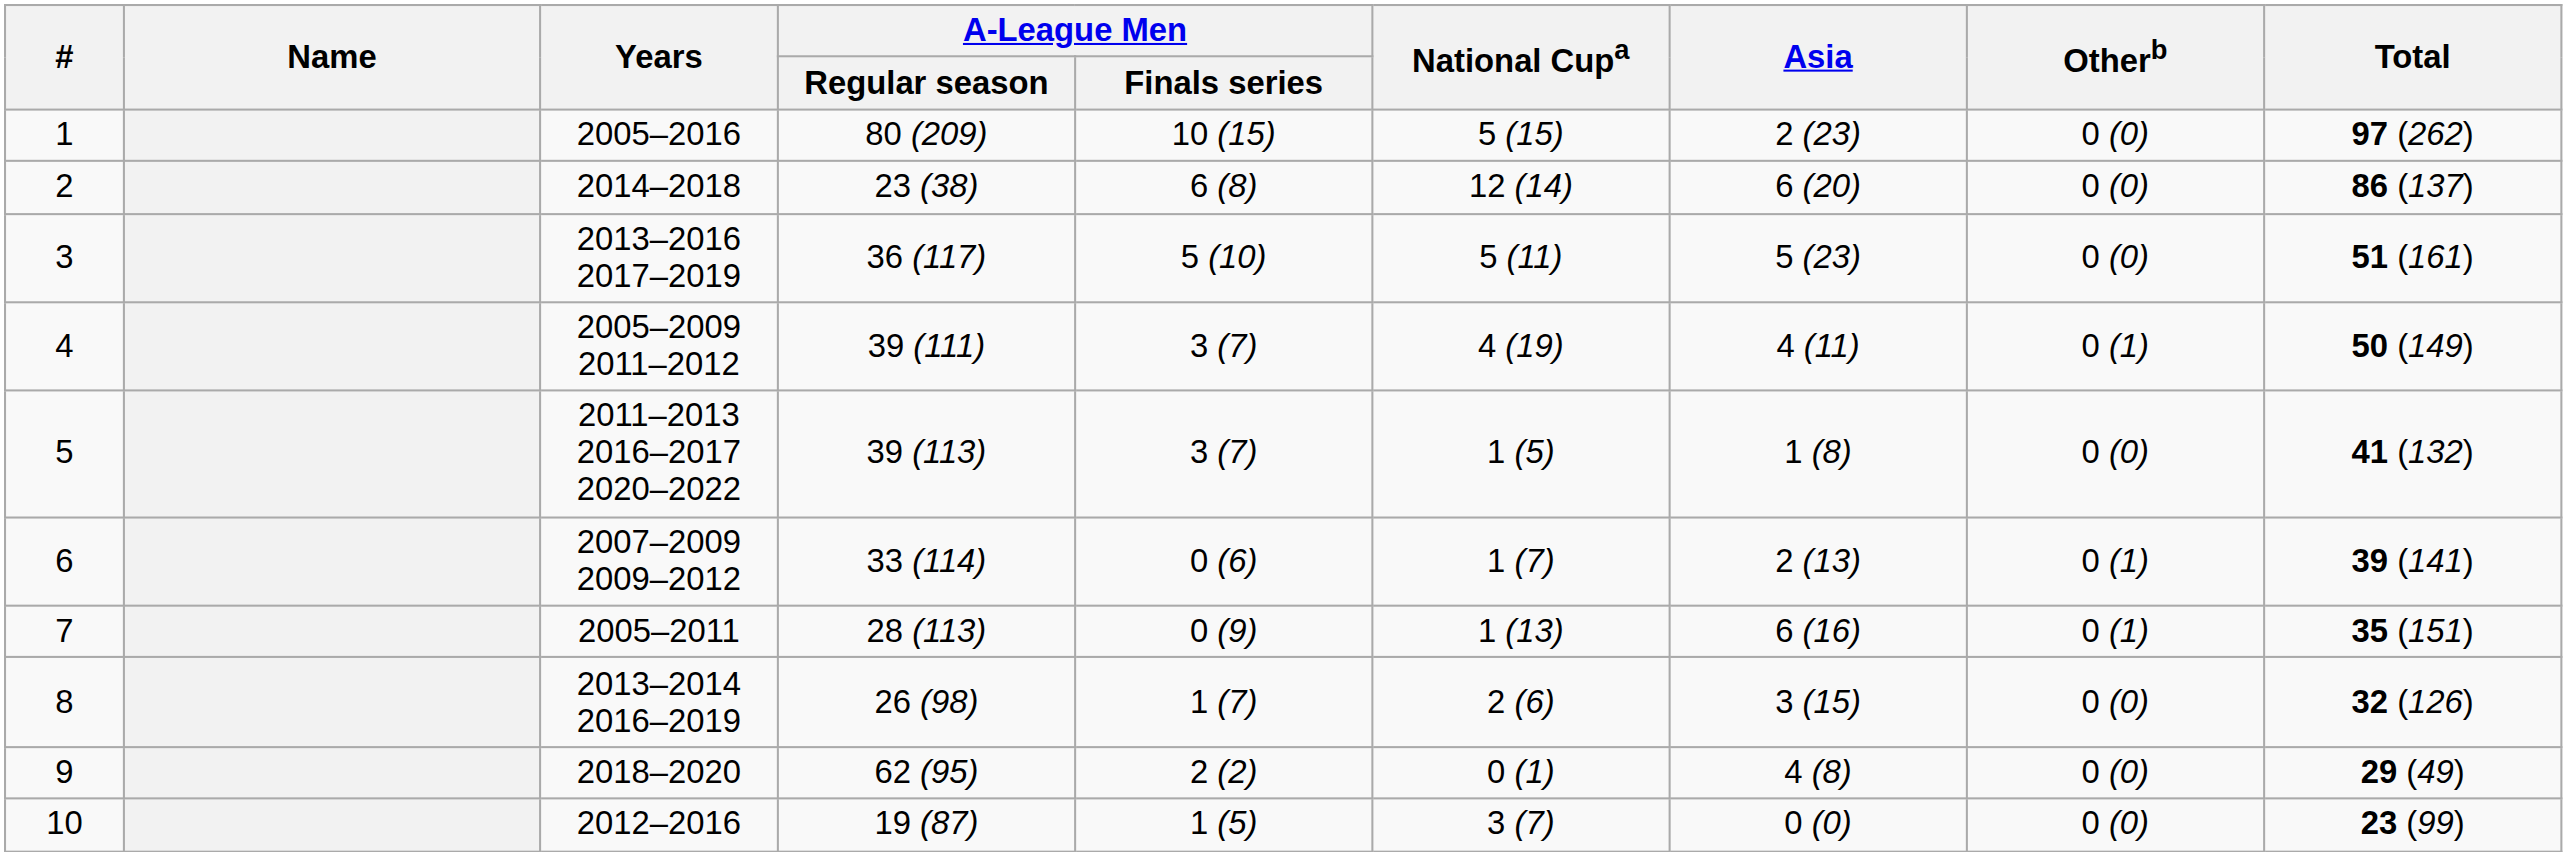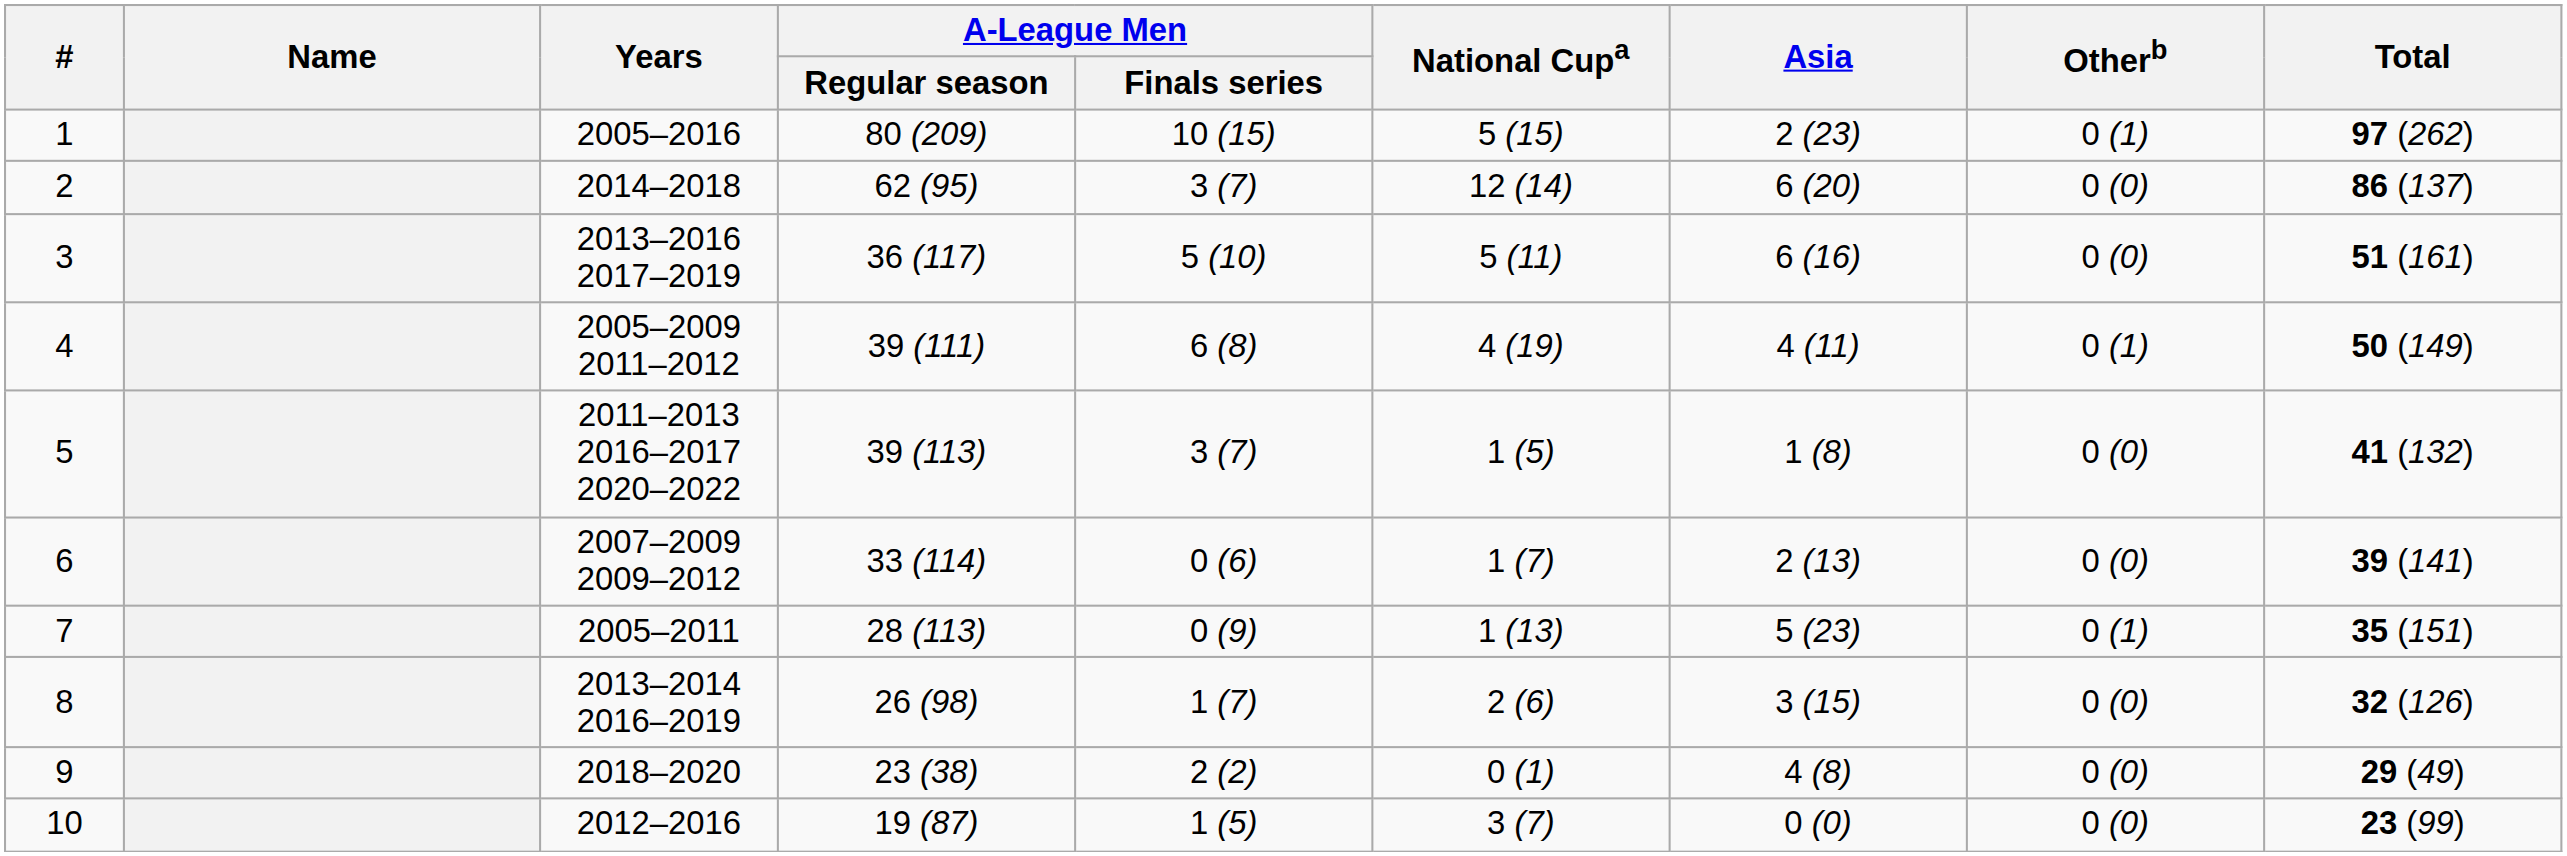1 | Otherb: 0 (0) -> 0 (1)
2 | A-League Men / Regular season: 23 (38) -> 62 (95)
2 | A-League Men / Finals series: 6 (8) -> 3 (7)
3 | Asia: 5 (23) -> 6 (16)
4 | A-League Men / Finals series: 3 (7) -> 6 (8)
6 | Otherb: 0 (1) -> 0 (0)
7 | Asia: 6 (16) -> 5 (23)
9 | A-League Men / Regular season: 62 (95) -> 23 (38)
